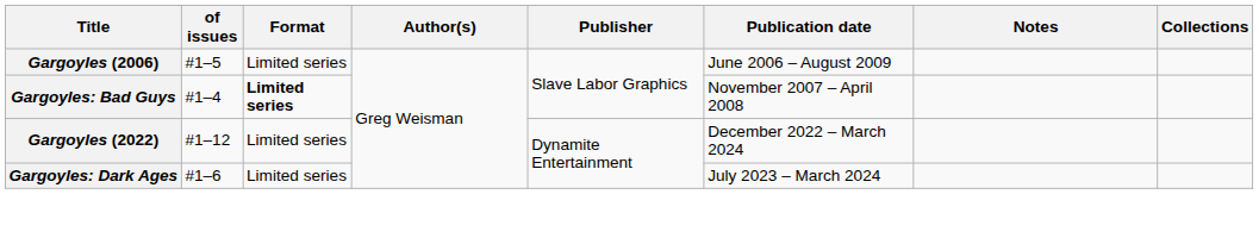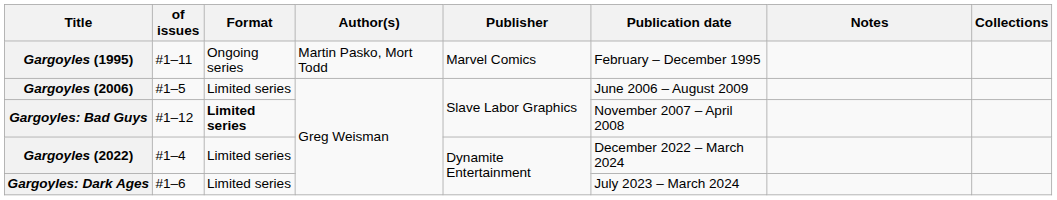+ row: Gargoyles (1995) | #1–11 | Ongoing series | Martin Pasko, Mort Todd | Marvel Comics | February – December 1995
Gargoyles: Bad Guys | of issues: #1–4 -> #1–12
Gargoyles (2022) | of issues: #1–12 -> #1–4
